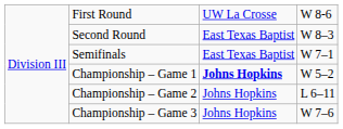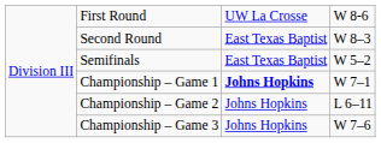Semifinals | column 4: W 7–1 -> W 5–2
Championship – Game 1 | column 4: W 5–2 -> W 7–1
